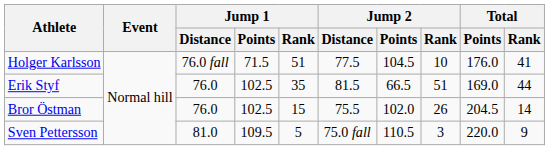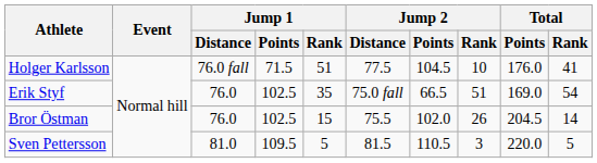Erik Styf | Jump 2 / Distance: 81.5 -> 75.0 fall
Erik Styf | Total / Rank: 44 -> 54
Sven Pettersson | Jump 2 / Distance: 75.0 fall -> 81.5
Sven Pettersson | Total / Rank: 9 -> 5
